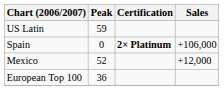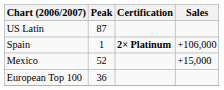US Latin | Peak: 59 -> 87
Spain | Peak: 0 -> 1
Mexico | Sales: +12,000 -> +15,000
